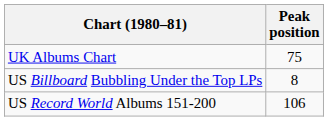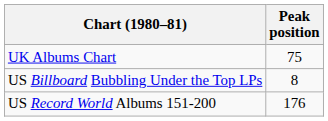US Record World Albums 151-200 | Peak position: 106 -> 176
